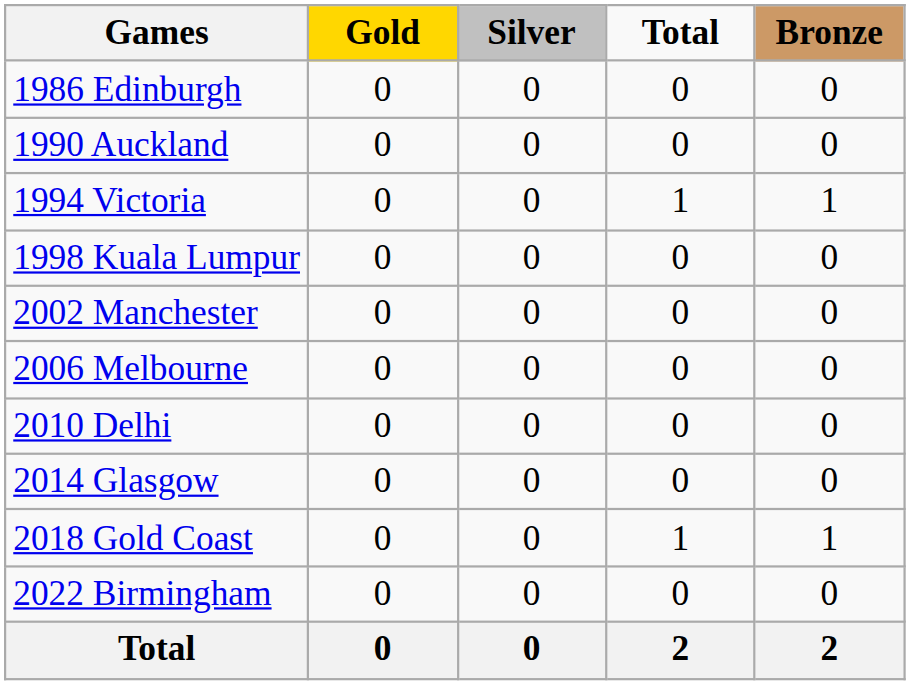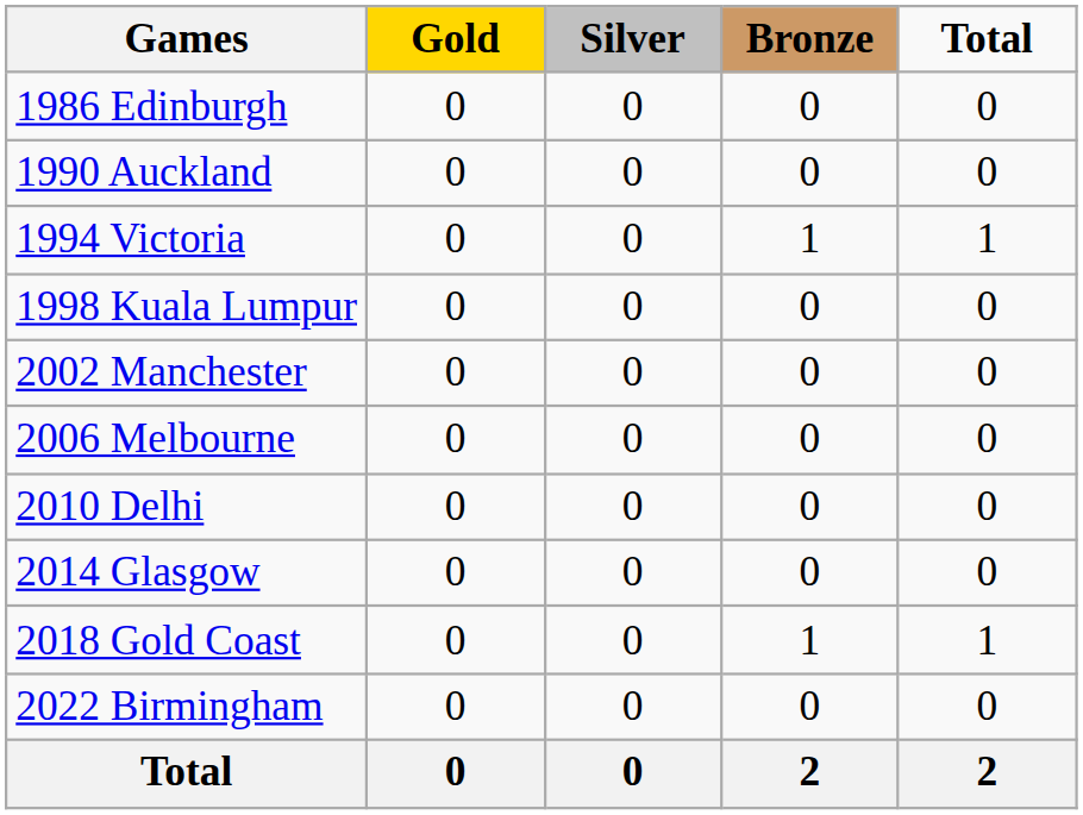columns swapped: Bronze <-> Total
